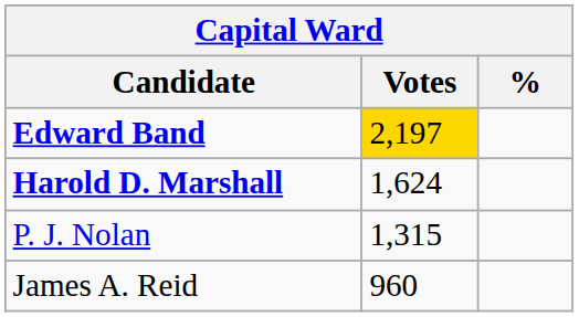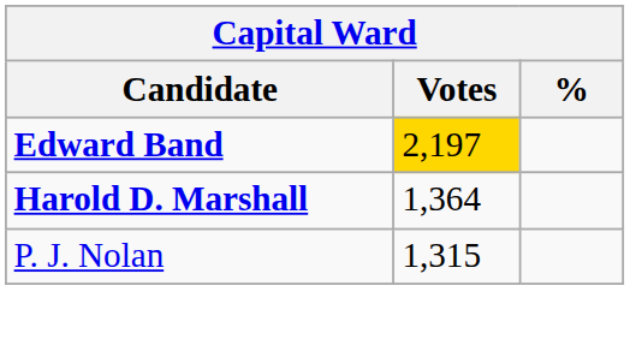Harold D. Marshall | Votes: 1,624 -> 1,364
- row: James A. Reid | 960
